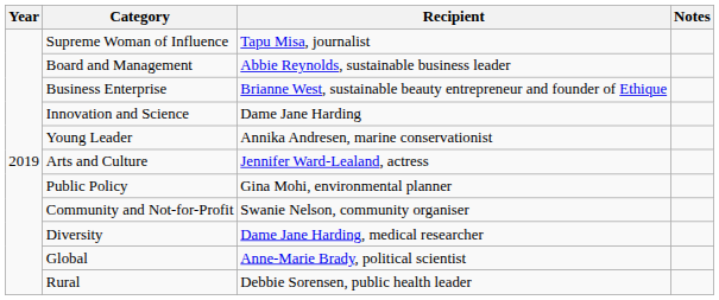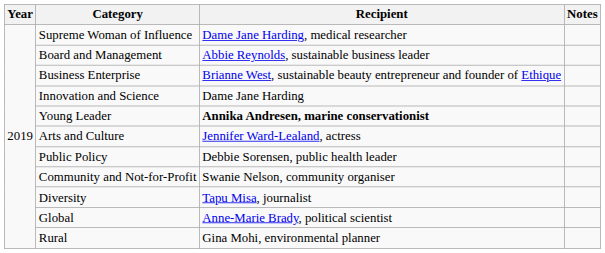Supreme Woman of Influence | Recipient: Tapu Misa, journalist -> Dame Jane Harding, medical researcher
Young Leader | Recipient: normal -> bold
Public Policy | Recipient: Gina Mohi, environmental planner -> Debbie Sorensen, public health leader
Diversity | Recipient: Dame Jane Harding, medical researcher -> Tapu Misa, journalist
Rural | Recipient: Debbie Sorensen, public health leader -> Gina Mohi, environmental planner
